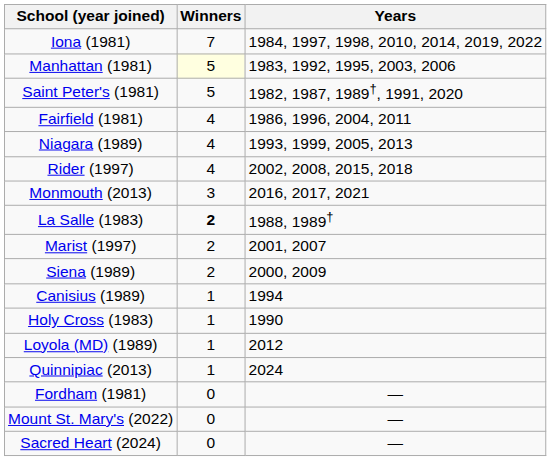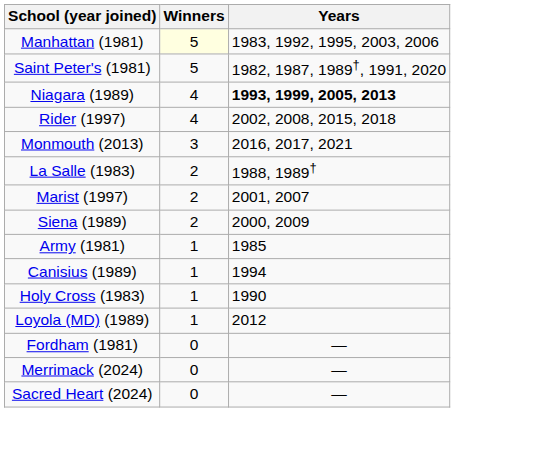- row: Iona (1981) | 7 | 1984, 1997, 1998, 2010, 2014, 2019, 2022
- row: Fairfield (1981) | 4 | 1986, 1996, 2004, 2011
Niagara (1989) | Years: normal -> bold
La Salle (1983) | Winners: bold -> normal
+ row: Army (1981) | 1 | 1985
- row: Quinnipiac (2013) | 1 | 2024
+ row: Merrimack (2024) | 0 | —
- row: Mount St. Mary's (2022) | 0 | —
